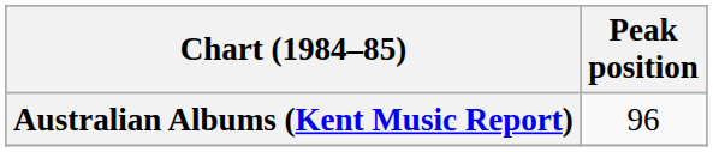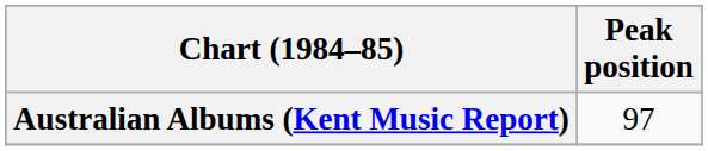Australian Albums (Kent Music Report) | Peak position: 96 -> 97
